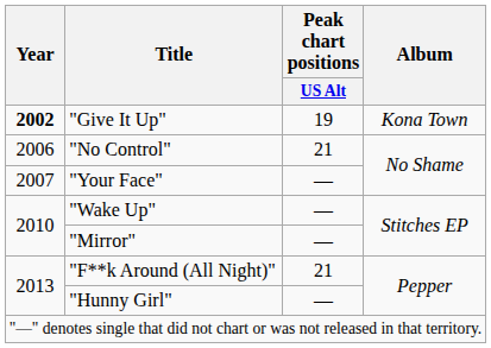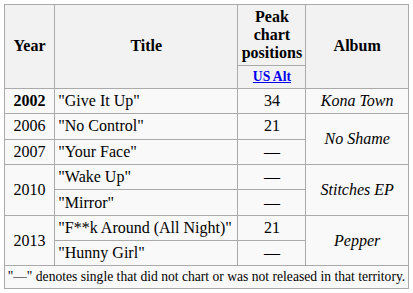"Give It Up" | Peak chart positions / US Alt: 19 -> 34
